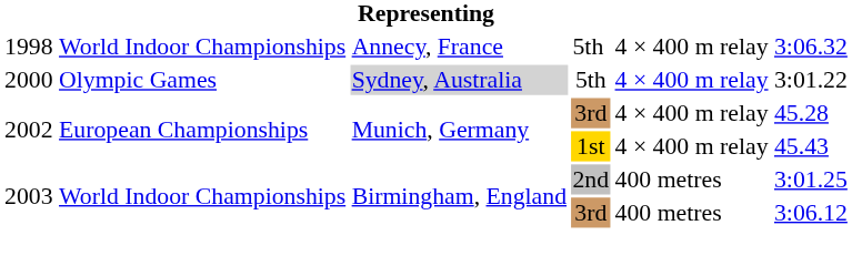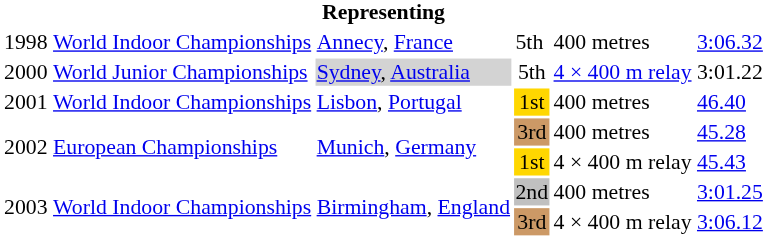1998 | column 5: 4 × 400 m relay -> 400 metres
2000 | column 2: Olympic Games -> World Junior Championships
+ row: 2001 | World Indoor Championships | Lisbon, Portugal | 1st | 400 metres | 46.40
2002 / 3rd | column 5: 4 × 400 m relay -> 400 metres
2003 / 3rd | column 5: 400 metres -> 4 × 400 m relay
